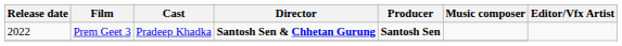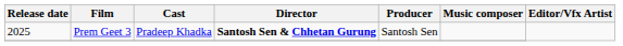Prem Geet 3 | Release date: 2022 -> 2025
Prem Geet 3 | Producer: bold -> normal
